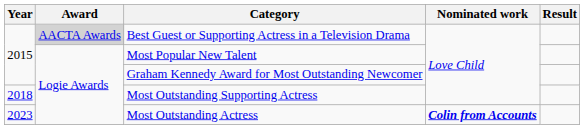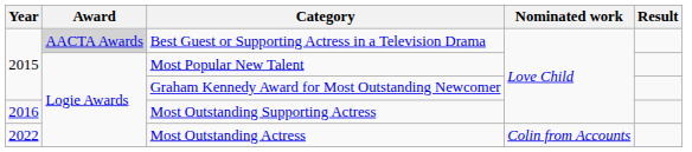Most Outstanding Supporting Actress | Year: 2018 -> 2016
Most Outstanding Actress | Year: 2023 -> 2022
Most Outstanding Actress | Nominated work: bold -> normal
